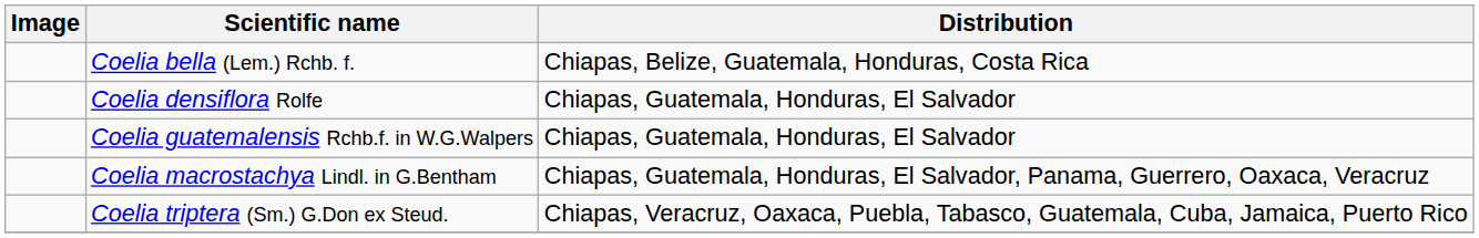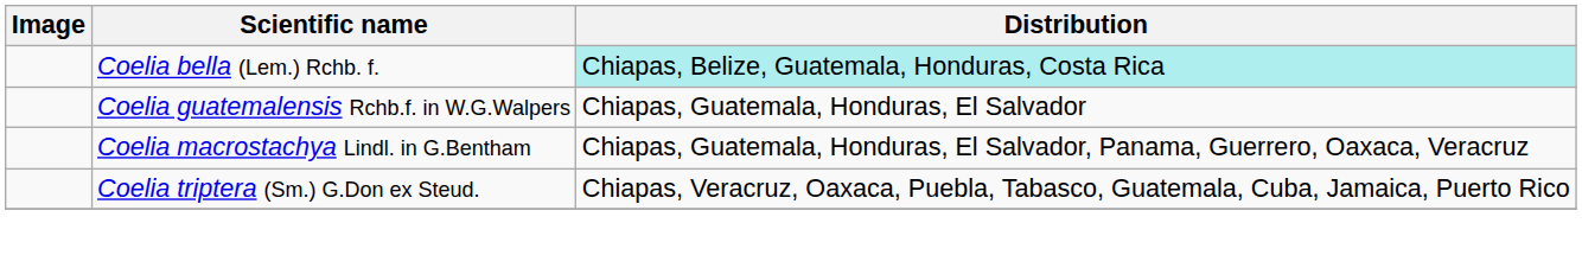Coelia bella (Lem.) Rchb. f. | Distribution: no background -> paleturquoise background
- row: Coelia densiflora Rolfe | Chiapas, Guatemala, Honduras, El Salvador
